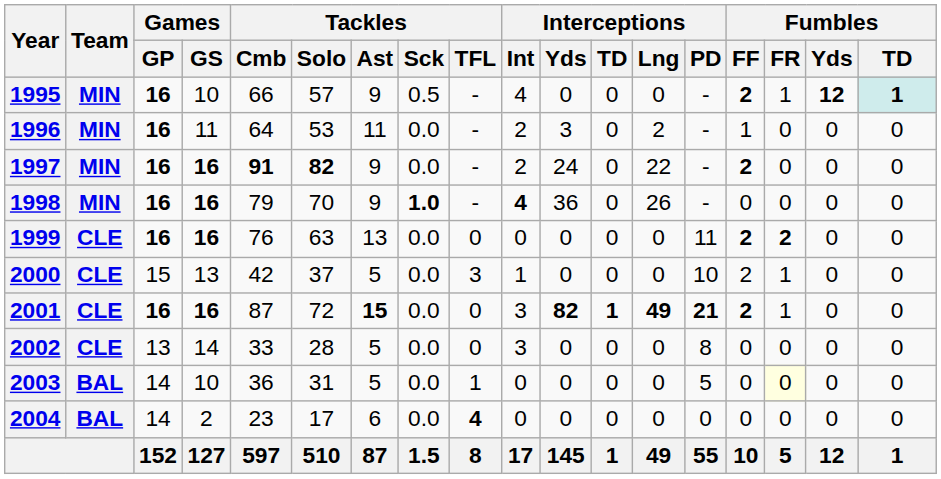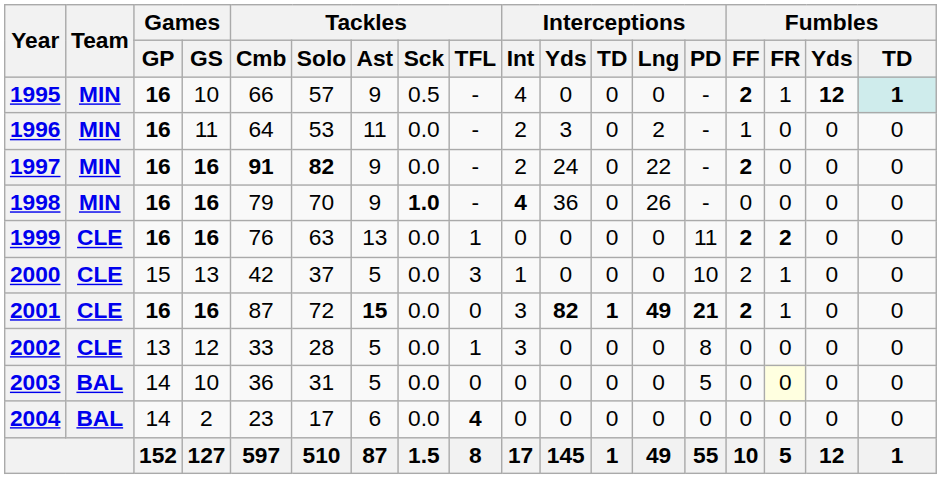1999 | Tackles / TFL: 0 -> 1
2002 | Games / GS: 14 -> 12
2002 | Tackles / TFL: 0 -> 1
2003 | Tackles / TFL: 1 -> 0
